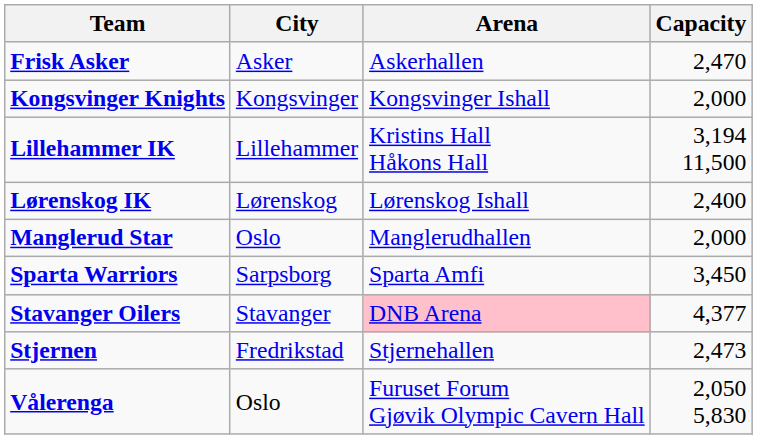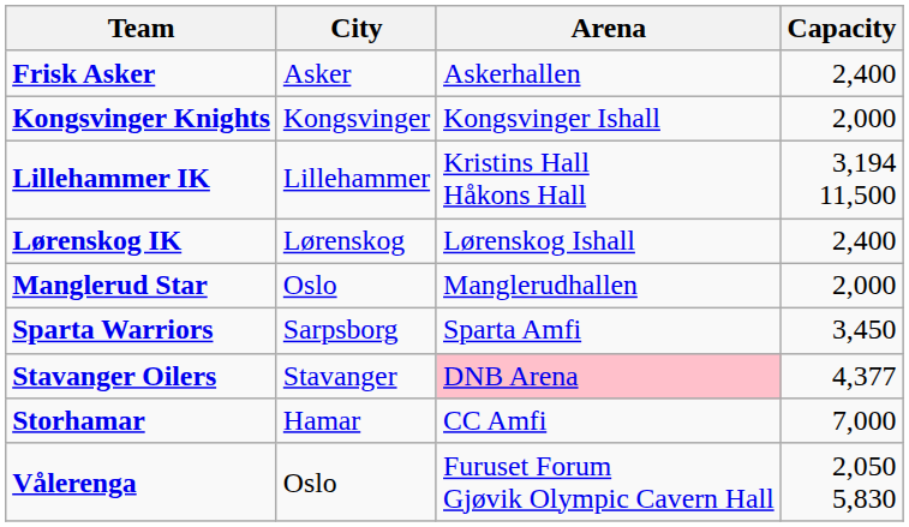Frisk Asker | Capacity: 2,470 -> 2,400
- row: Stjernen | Fredrikstad | Stjernehallen | 2,473
+ row: Storhamar | Hamar | CC Amfi | 7,000
